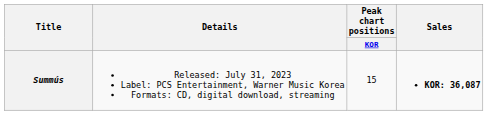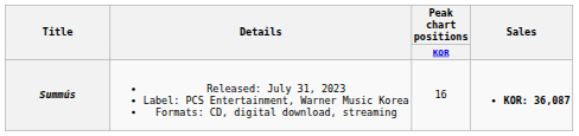Summús | Peak chart positions / KOR: 15 -> 16
